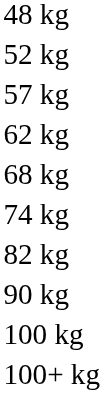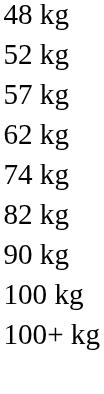- row: 68 kg
